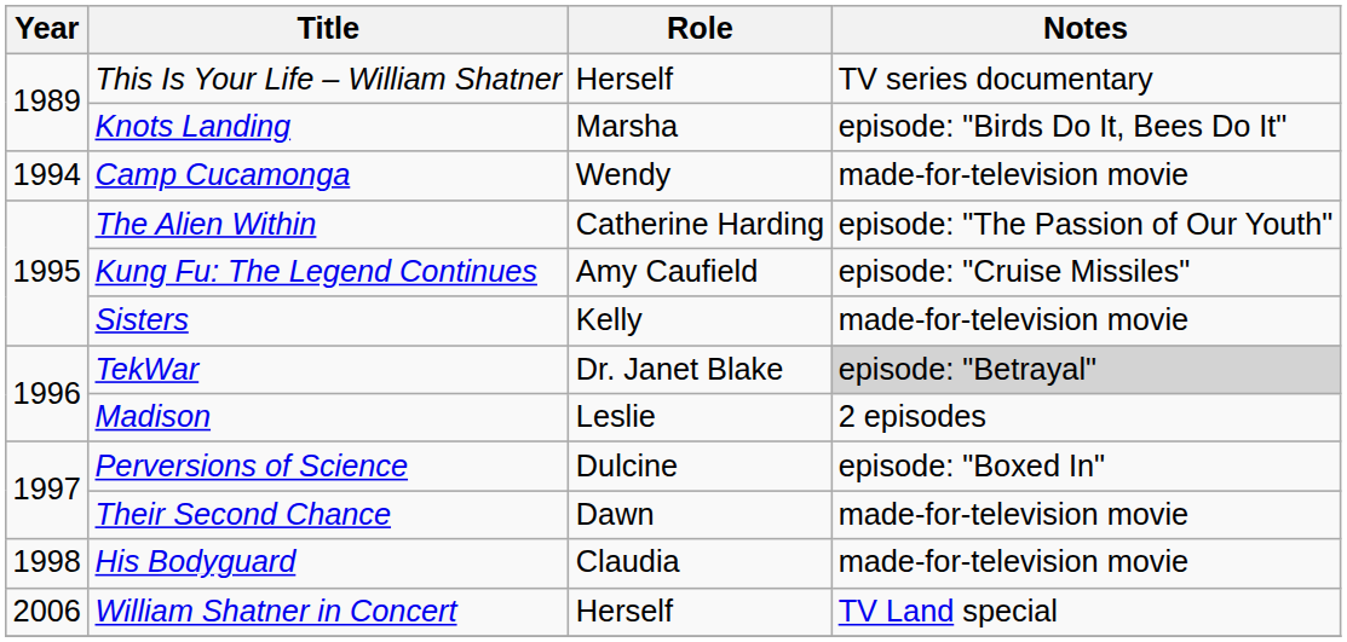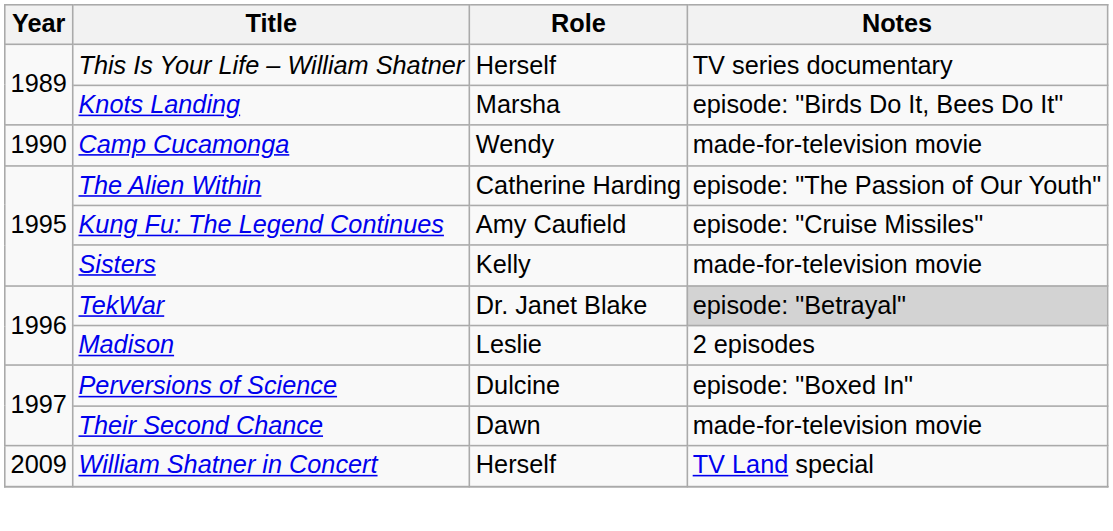Camp Cucamonga | Year: 1994 -> 1990
- row: 1998 | His Bodyguard | Claudia | made-for-television movie
William Shatner in Concert | Year: 2006 -> 2009
